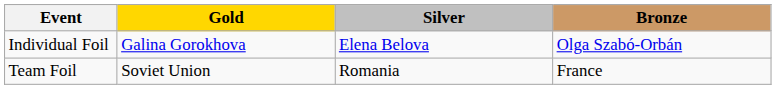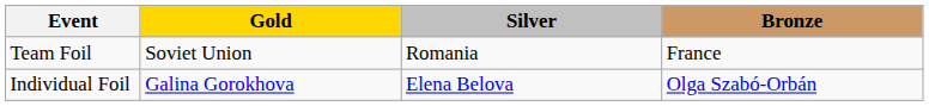rows swapped: Individual Foil <-> Team Foil
